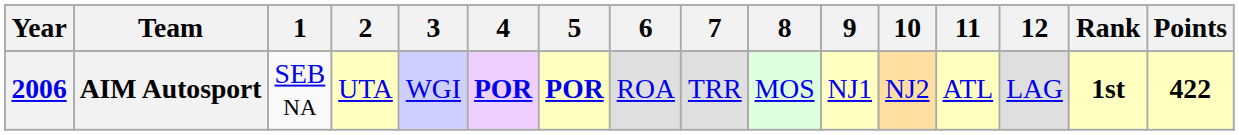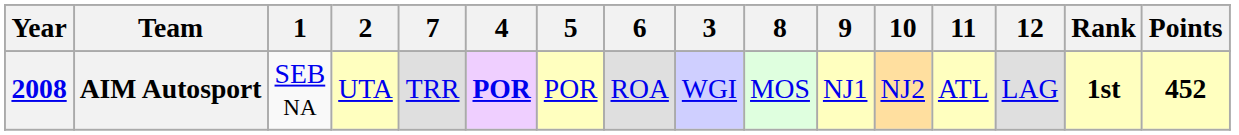columns swapped: 3 <-> 7
AIM Autosport | Year: 2006 -> 2008
AIM Autosport | 5: bold -> normal
AIM Autosport | Points: 422 -> 452
